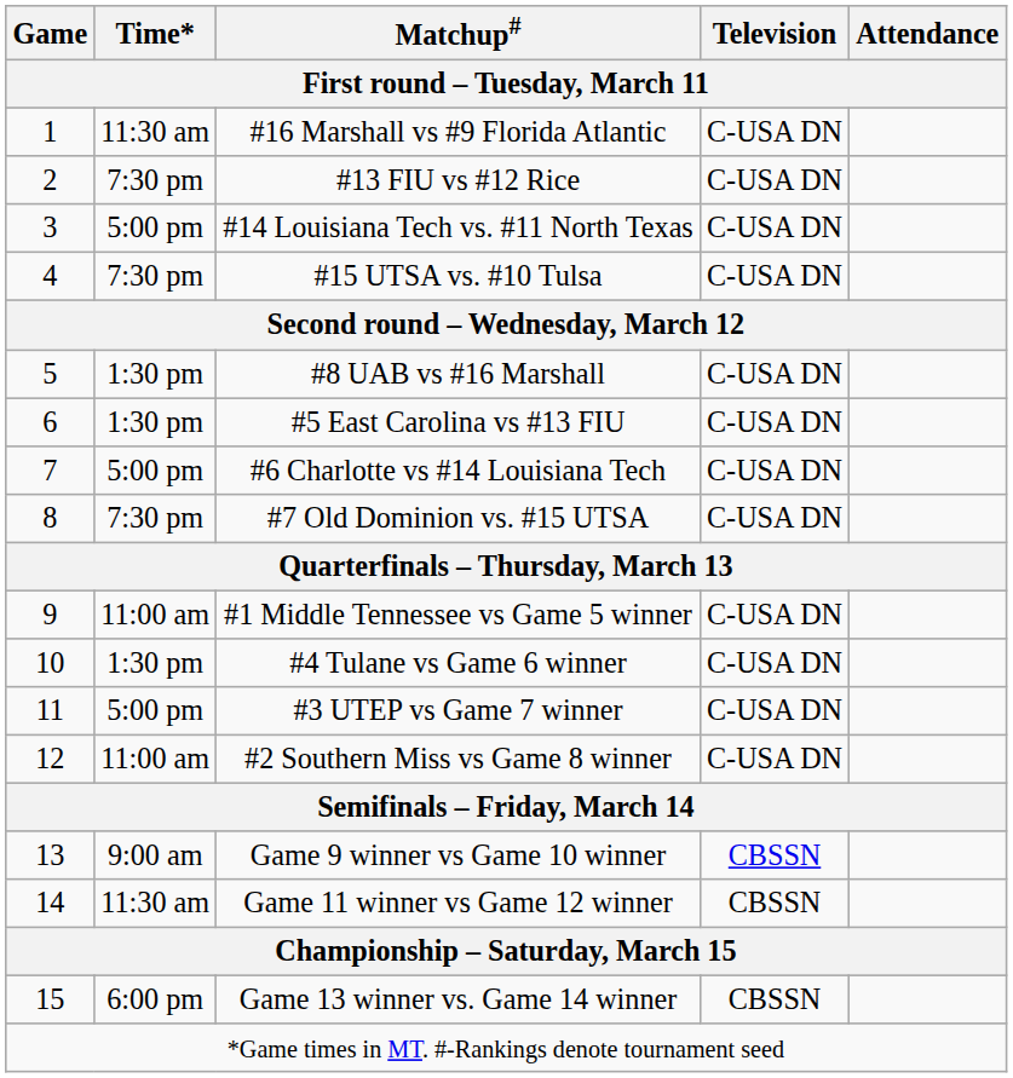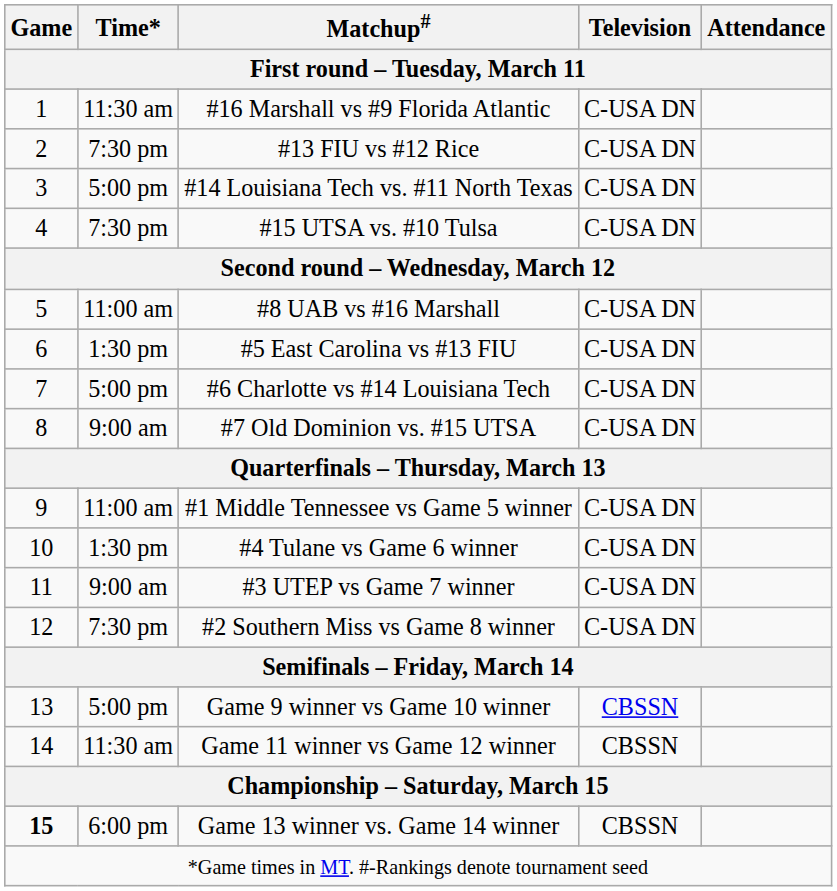#8 UAB vs #16 Marshall | Time*: 1:30 pm -> 11:00 am
#7 Old Dominion vs. #15 UTSA | Time*: 7:30 pm -> 9:00 am
#3 UTEP vs Game 7 winner | Time*: 5:00 pm -> 9:00 am
#2 Southern Miss vs Game 8 winner | Time*: 11:00 am -> 7:30 pm
Game 9 winner vs Game 10 winner | Time*: 9:00 am -> 5:00 pm
Game 13 winner vs. Game 14 winner | Game: normal -> bold
